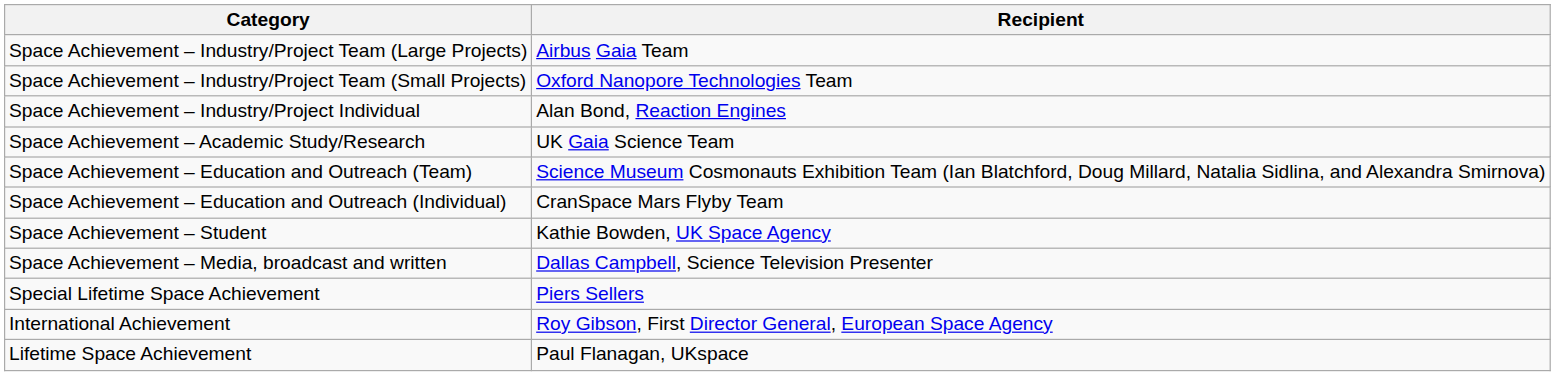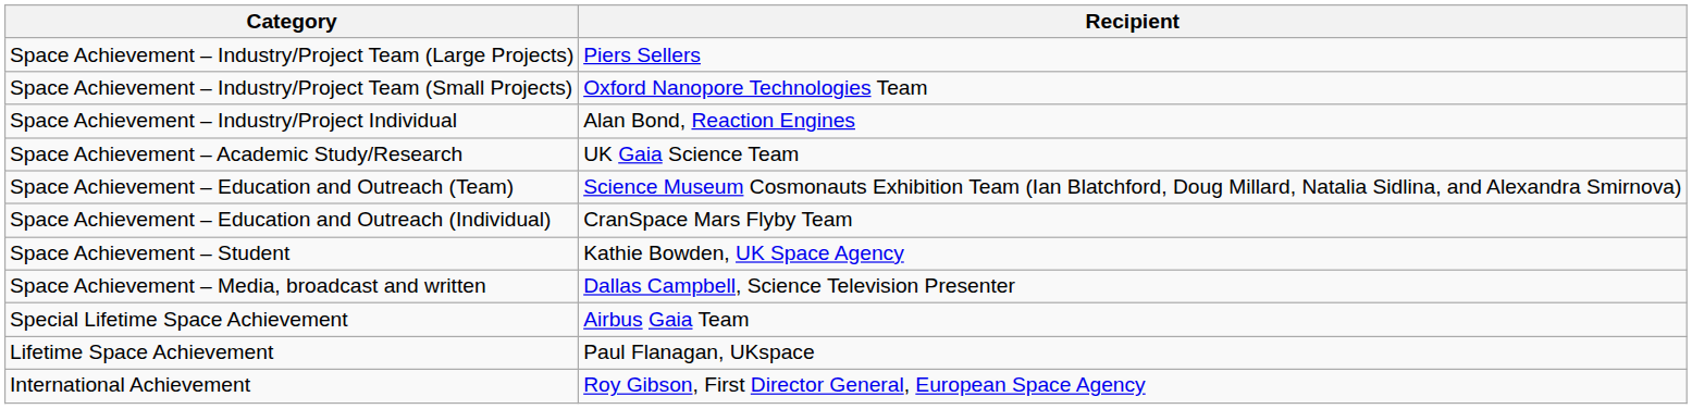Space Achievement – Industry/Project Team (Large Projects) | Recipient: Airbus Gaia Team -> Piers Sellers
Special Lifetime Space Achievement | Recipient: Piers Sellers -> Airbus Gaia Team
rows swapped: Lifetime Space Achievement <-> International Achievement
